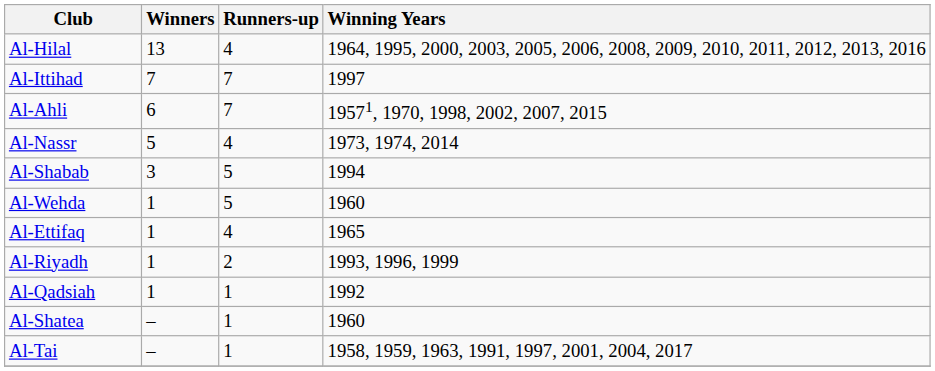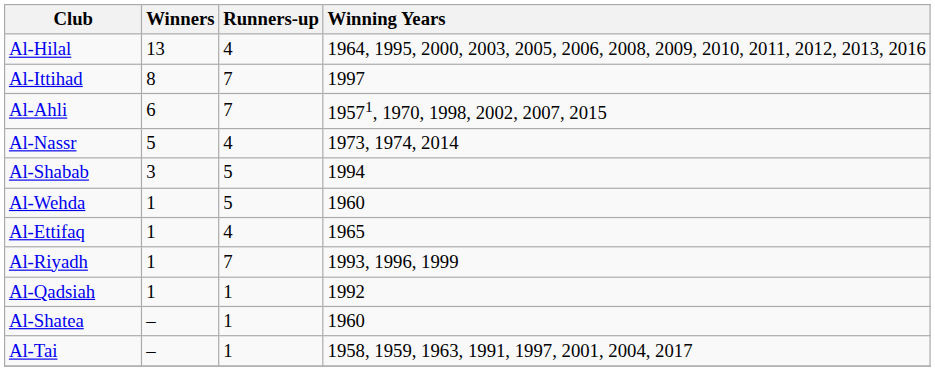Al-Ittihad | Winners: 7 -> 8
Al-Riyadh | Runners-up: 2 -> 7
